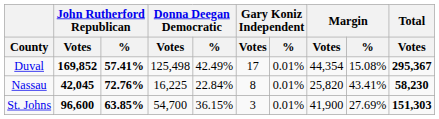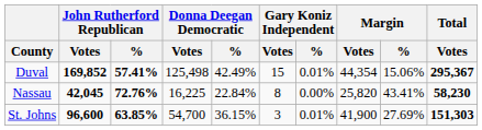Duval | Gary Koniz Independent / Votes: 17 -> 15
Duval | Margin / %: 15.08% -> 15.06%
Nassau | Gary Koniz Independent / %: 0.01% -> 0.00%
